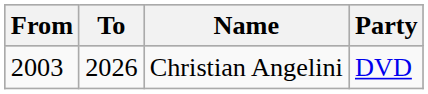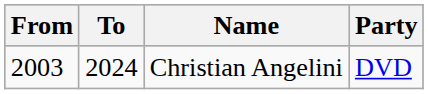Christian Angelini | To: 2026 -> 2024
